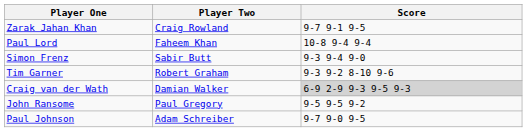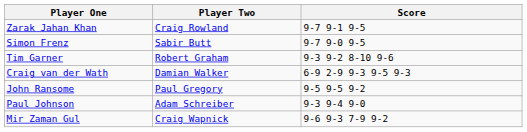- row: Paul Lord | Faheem Khan | 10-8 9-4 9-4
Simon Frenz | Score: 9-3 9-4 9-0 -> 9-7 9-0 9-5
Craig van der Wath | Score: lightgrey background -> no background
Paul Johnson | Score: 9-7 9-0 9-5 -> 9-3 9-4 9-0
+ row: Mir Zaman Gul | Craig Wapnick | 9-6 9-3 7-9 9-2
